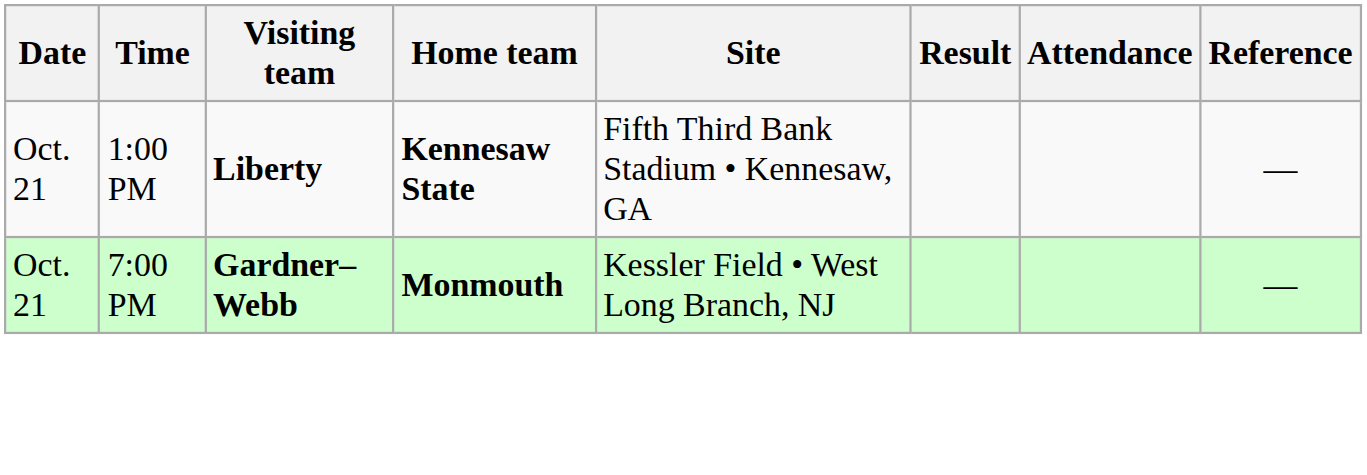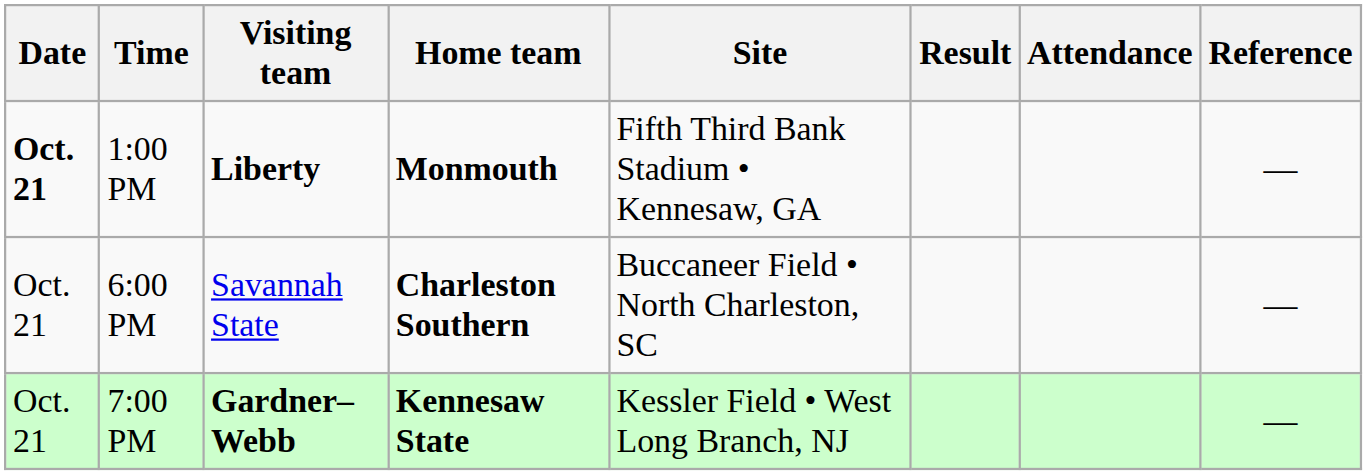1:00 PM | Date: normal -> bold
1:00 PM | Home team: Kennesaw State -> Monmouth
+ row: Oct. 21 | 6:00 PM | Savannah State | Charleston Southern | Buccaneer Field • North Charleston, SC | —
7:00 PM | Home team: Monmouth -> Kennesaw State
